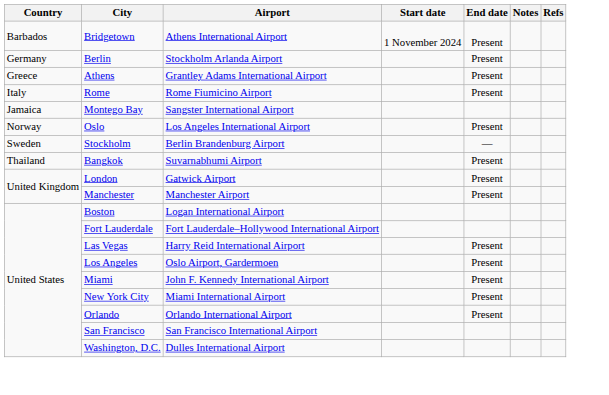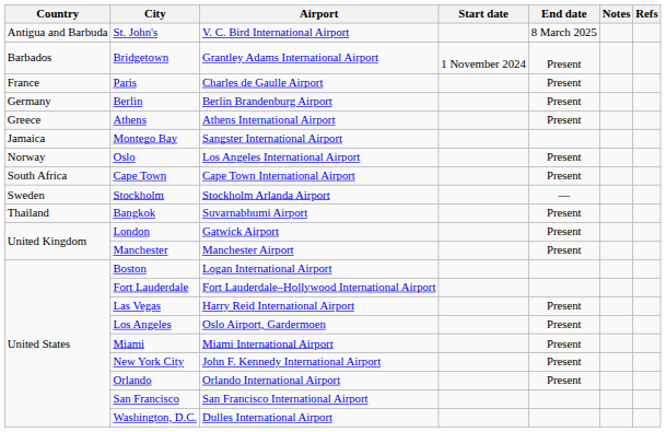+ row: Antigua and Barbuda | St. John's | V. C. Bird International Airport | 8 March 2025
Bridgetown | Airport: Athens International Airport -> Grantley Adams International Airport
+ row: France | Paris | Charles de Gaulle Airport | Present
Berlin | Airport: Stockholm Arlanda Airport -> Berlin Brandenburg Airport
Athens | Airport: Grantley Adams International Airport -> Athens International Airport
- row: Italy | Rome | Rome Fiumicino Airport | Present
+ row: South Africa | Cape Town | Cape Town International Airport | Present
Stockholm | Airport: Berlin Brandenburg Airport -> Stockholm Arlanda Airport
Miami | Airport: John F. Kennedy International Airport -> Miami International Airport
New York City | Airport: Miami International Airport -> John F. Kennedy International Airport
